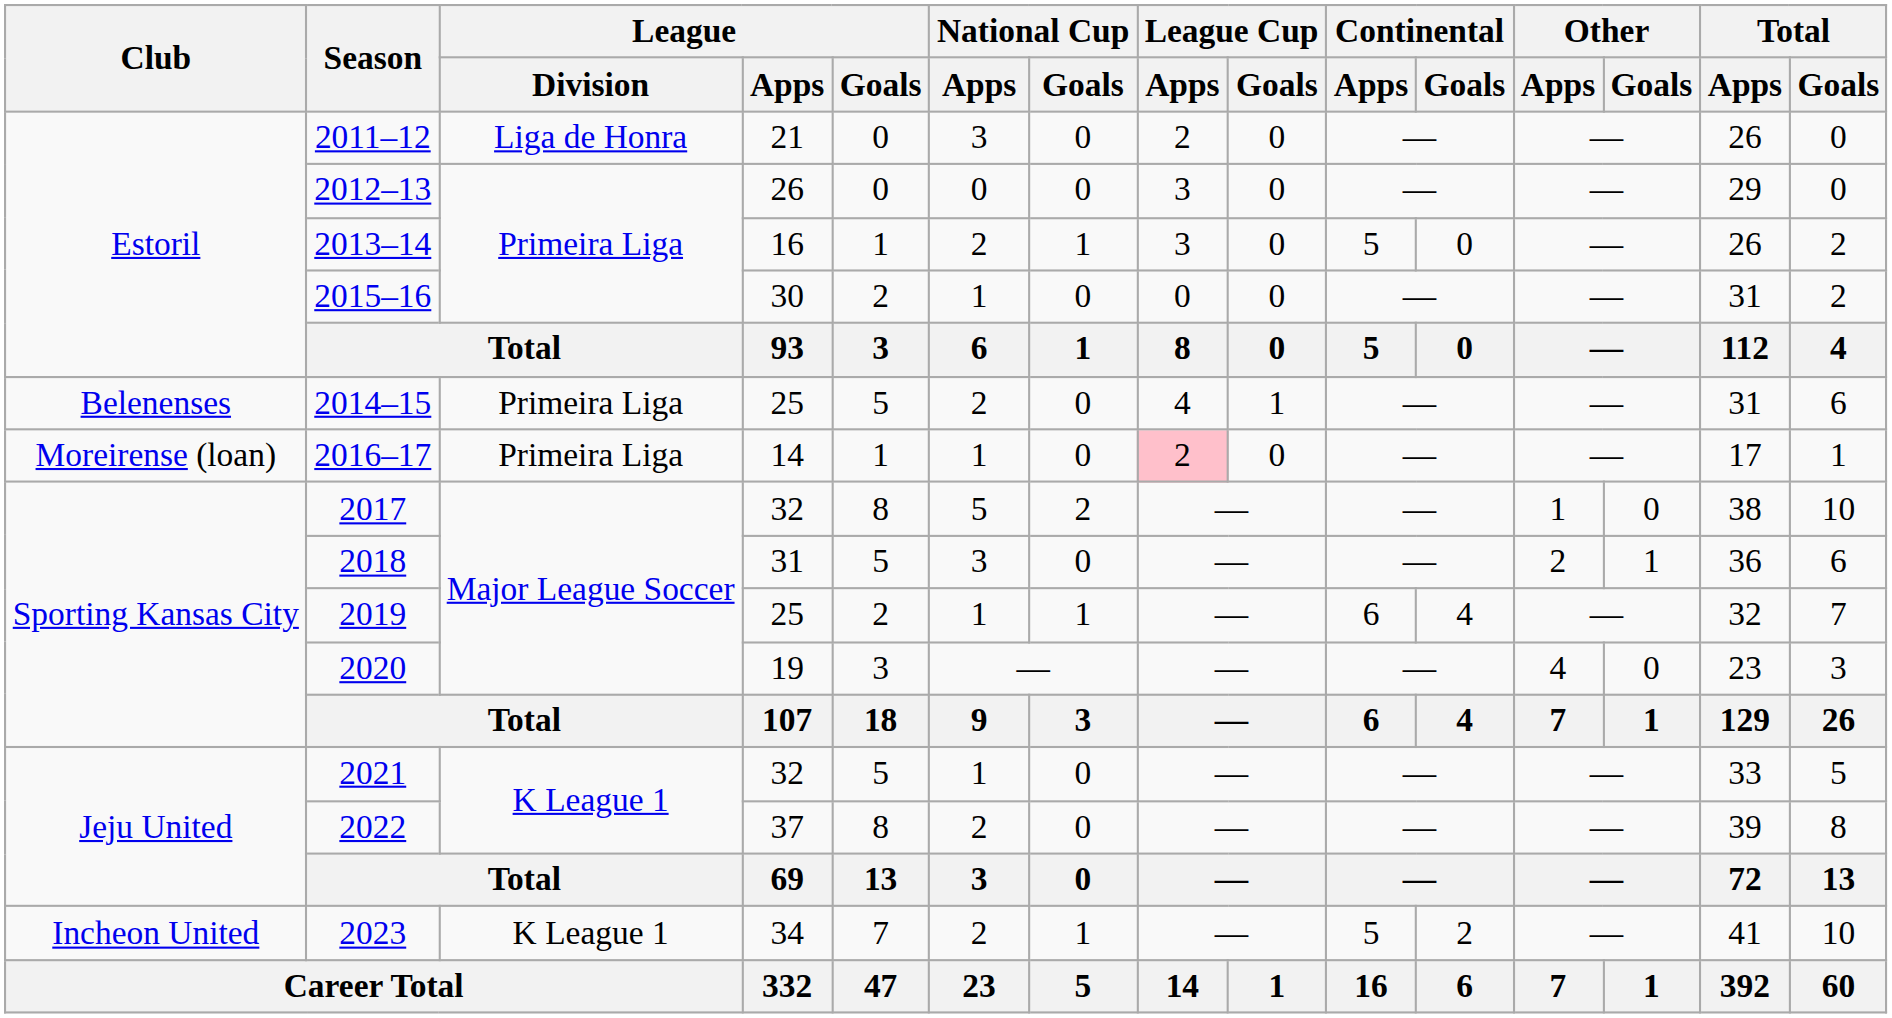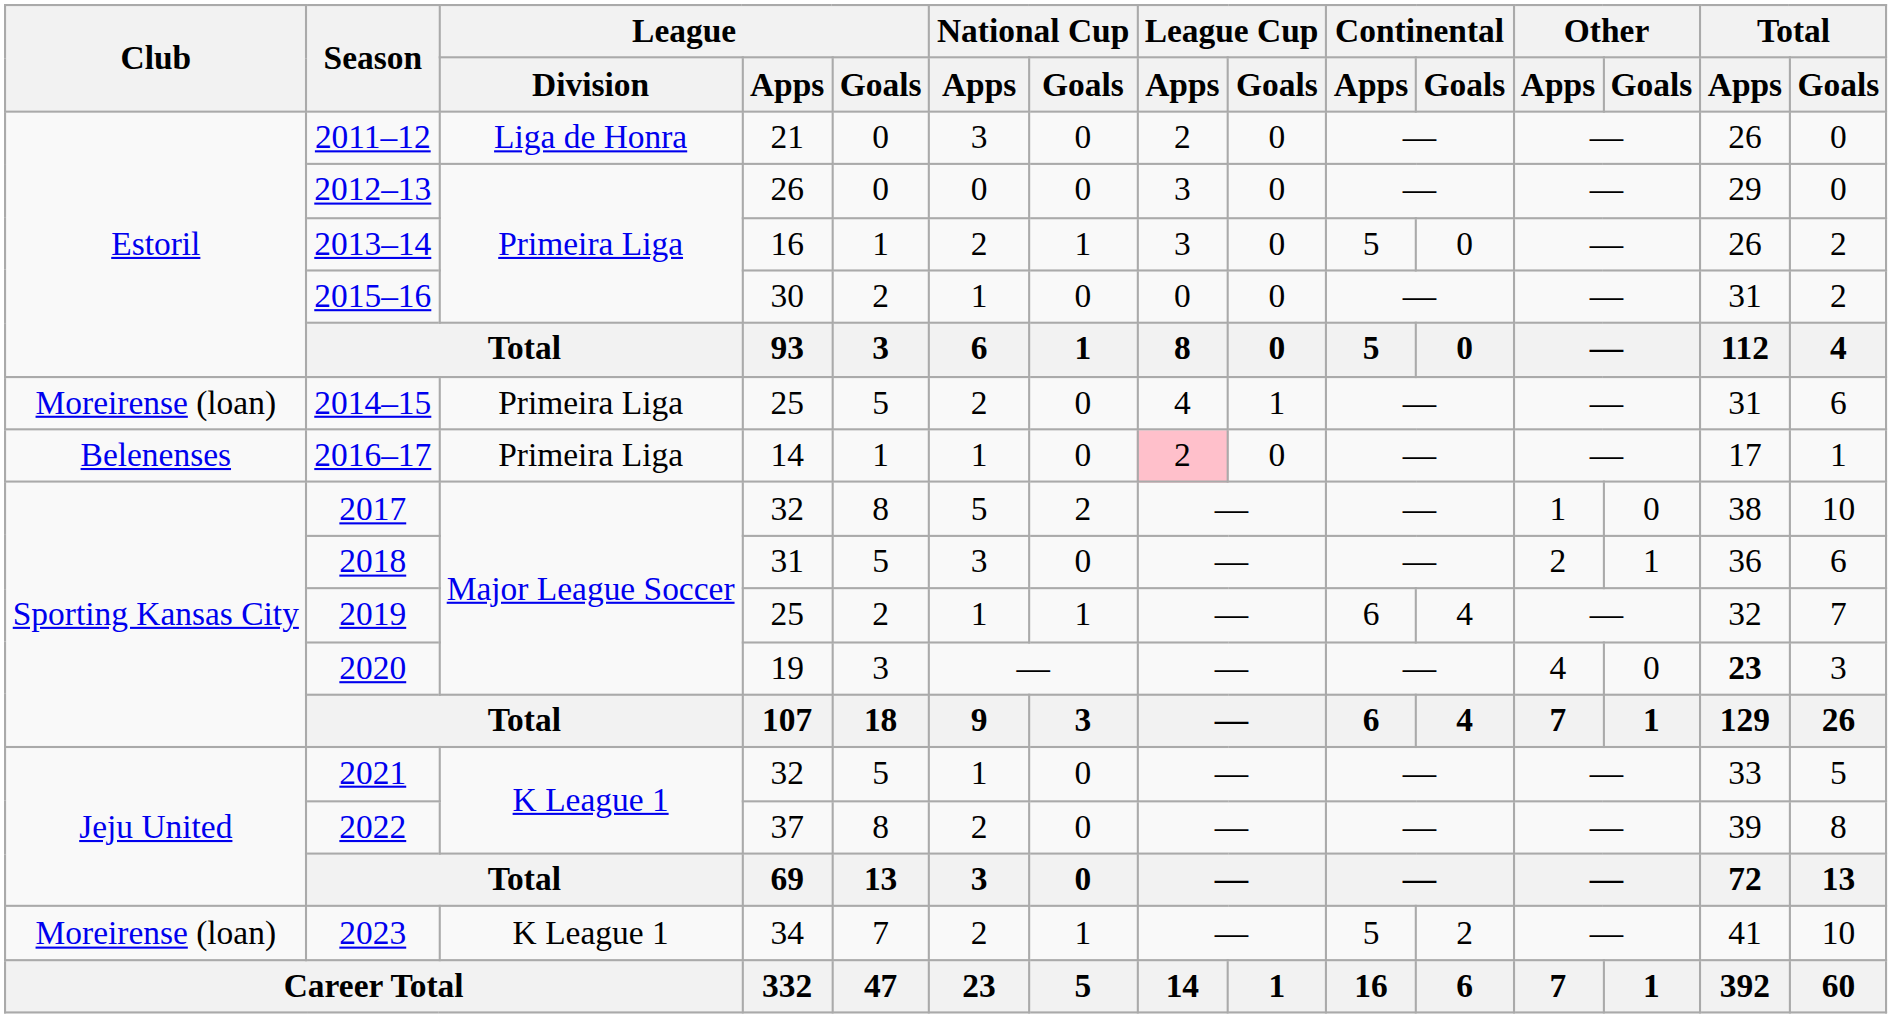2014–15 | Club: Belenenses -> Moreirense (loan)
2016–17 | Club: Moreirense (loan) -> Belenenses
2020 | Total / Apps: normal -> bold
2023 | Club: Incheon United -> Moreirense (loan)
